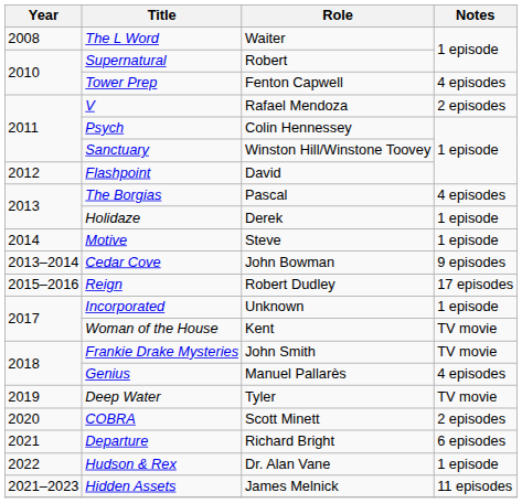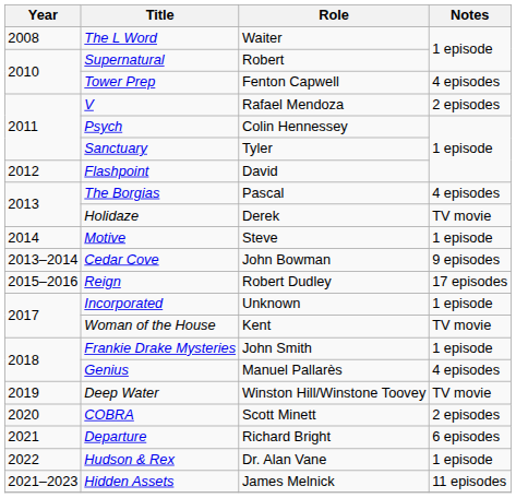Sanctuary | Role: Winston Hill/Winstone Toovey -> Tyler
Holidaze | Notes: 1 episode -> TV movie
Frankie Drake Mysteries | Notes: TV movie -> 1 episode
Deep Water | Role: Tyler -> Winston Hill/Winstone Toovey
